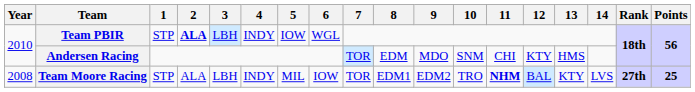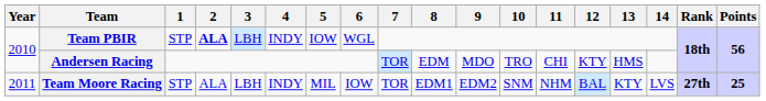Andersen Racing | 10: SNM -> TRO
Team Moore Racing | Year: 2008 -> 2011
Team Moore Racing | 10: TRO -> SNM
Team Moore Racing | 11: bold -> normal
